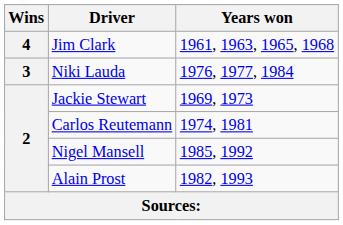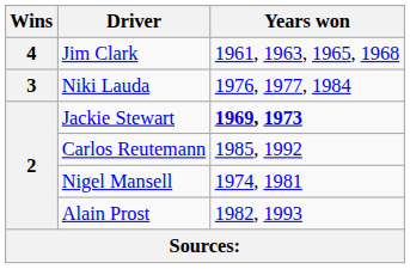Jackie Stewart | Years won: normal -> bold
Carlos Reutemann | Years won: 1974, 1981 -> 1985, 1992
Nigel Mansell | Years won: 1985, 1992 -> 1974, 1981
